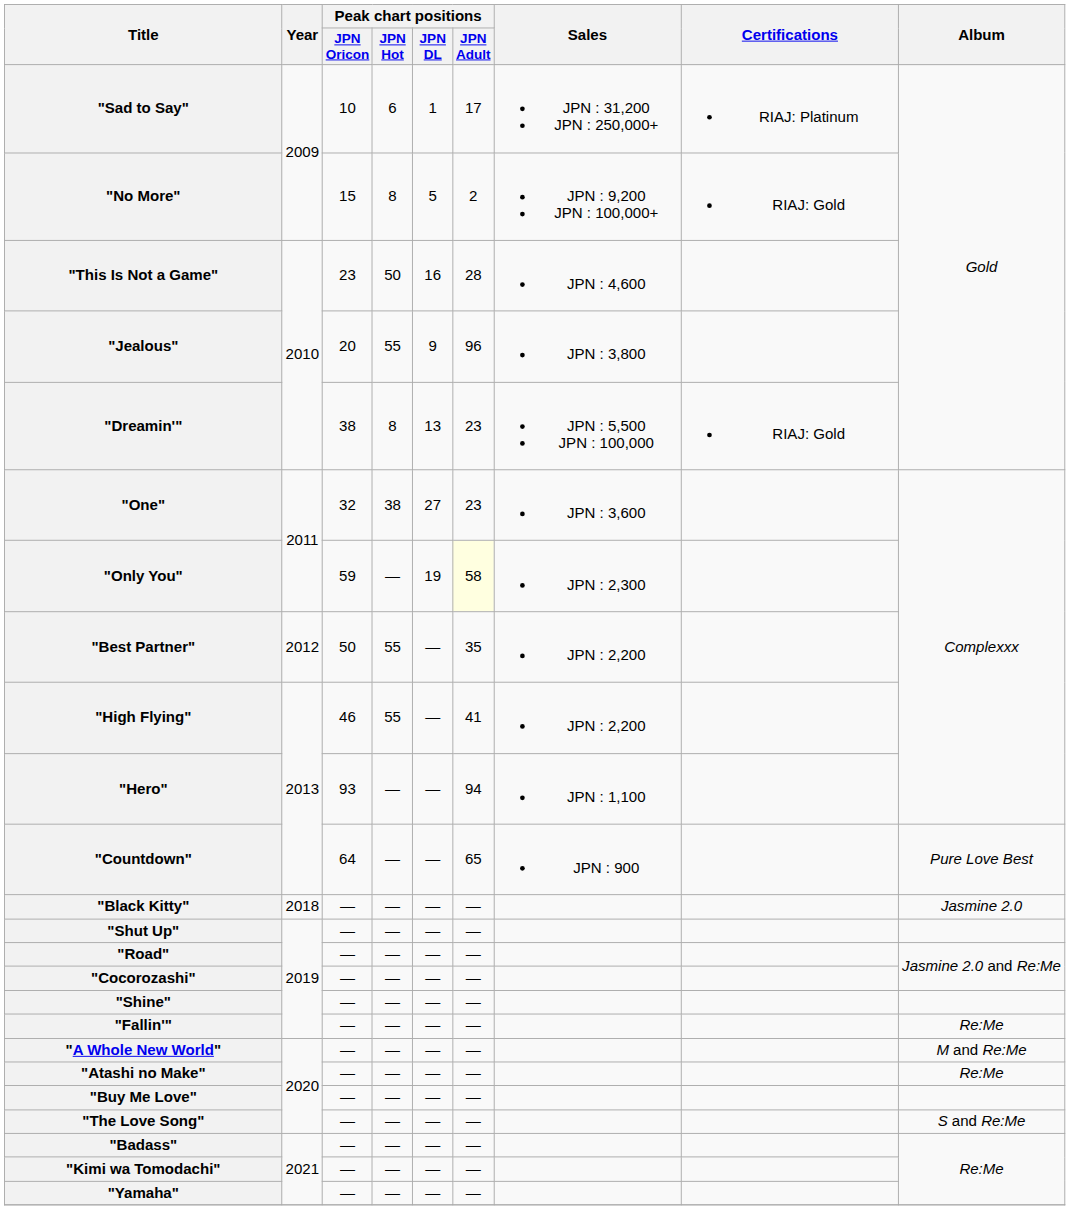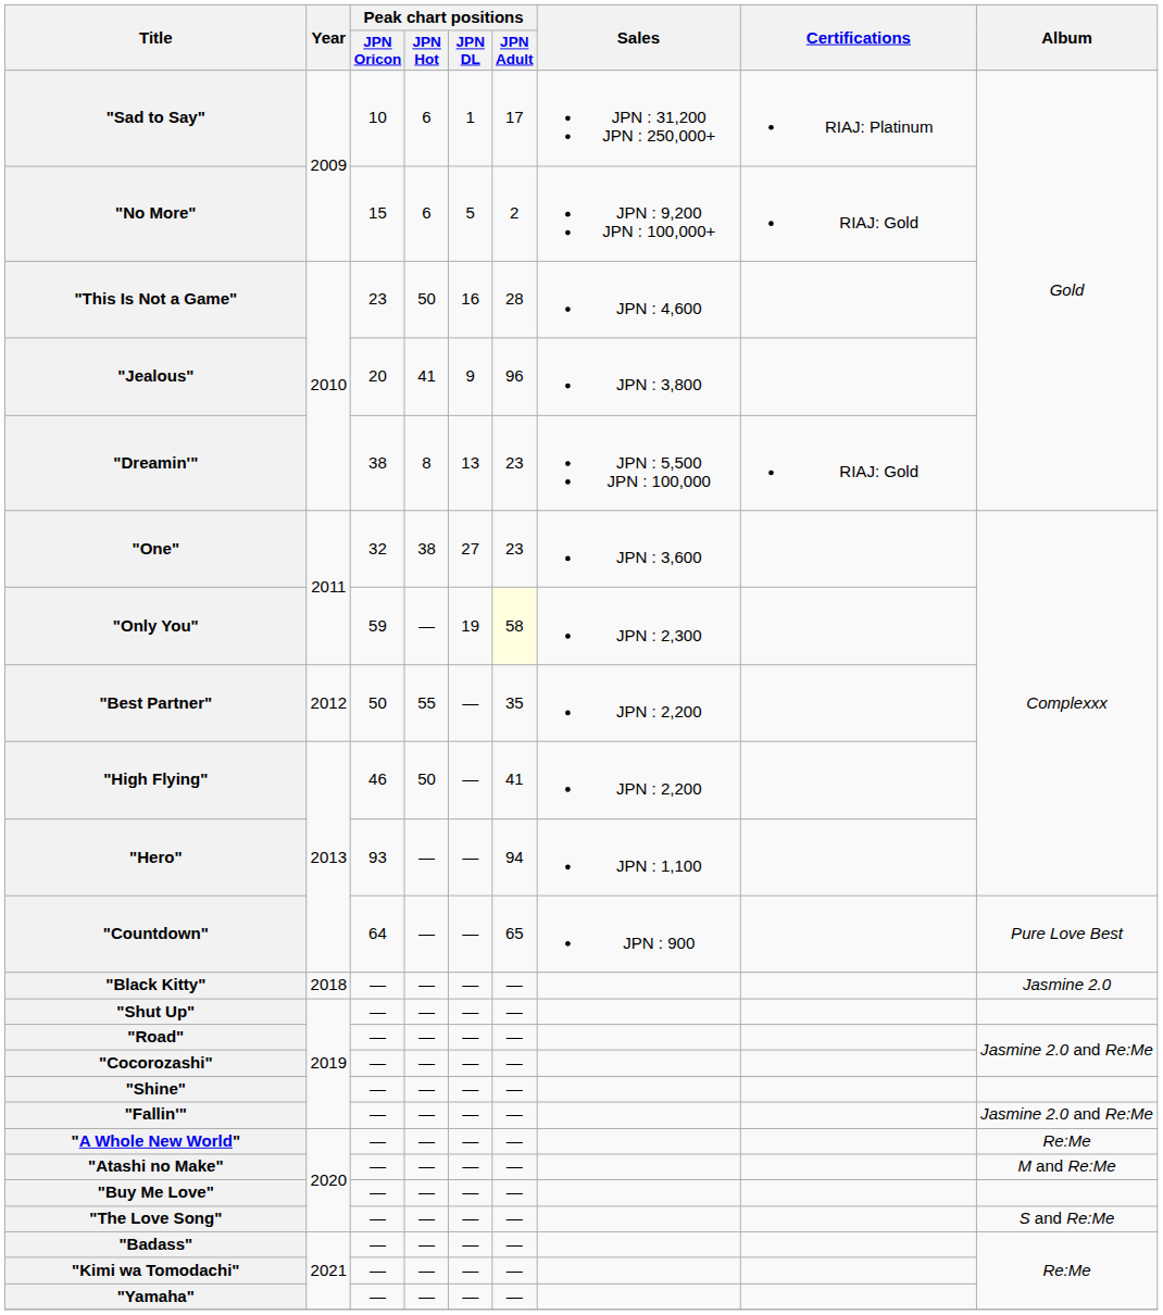"No More" | Peak chart positions / JPN Hot: 8 -> 6
"Jealous" | Peak chart positions / JPN Hot: 55 -> 41
"High Flying" | Peak chart positions / JPN Hot: 55 -> 50
"Fallin'" | Album: Re:Me -> Jasmine 2.0 and Re:Me
"A Whole New World" | Album: M and Re:Me -> Re:Me
"Atashi no Make" | Album: Re:Me -> M and Re:Me
